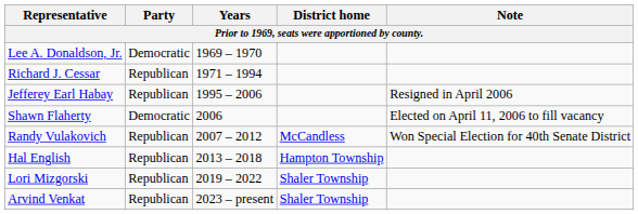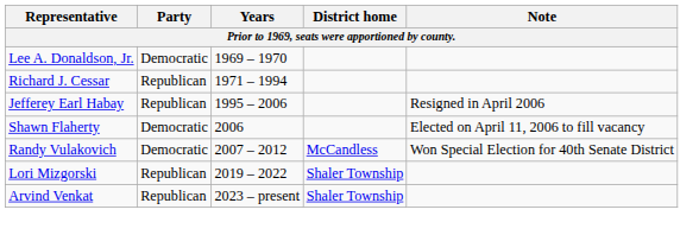Randy Vulakovich | Party: Republican -> Democratic
- row: Hal English | Republican | 2013 – 2018 | Hampton Township
